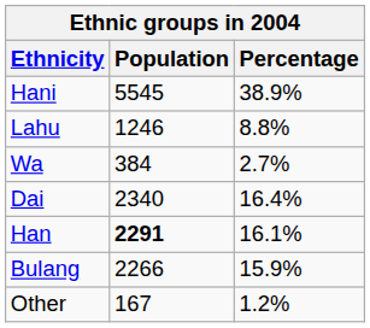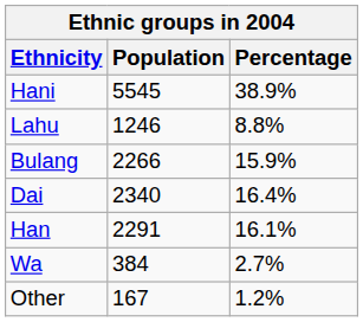rows swapped: Bulang <-> Wa
Han | Population: bold -> normal
